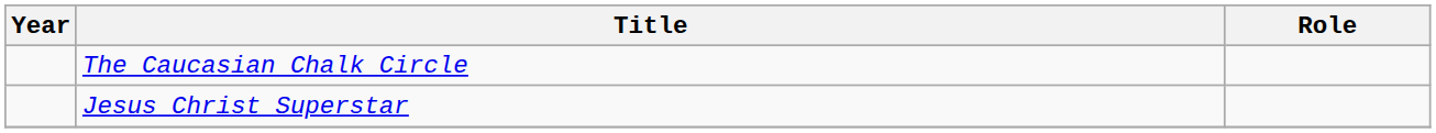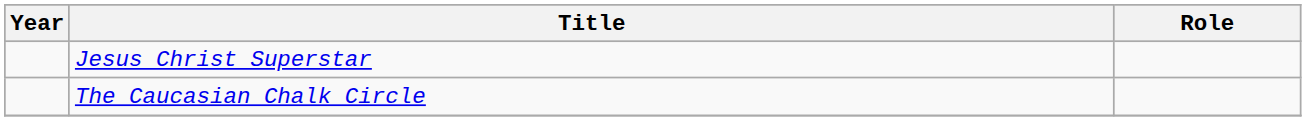rows swapped: The Caucasian Chalk Circle <-> Jesus Christ Superstar
